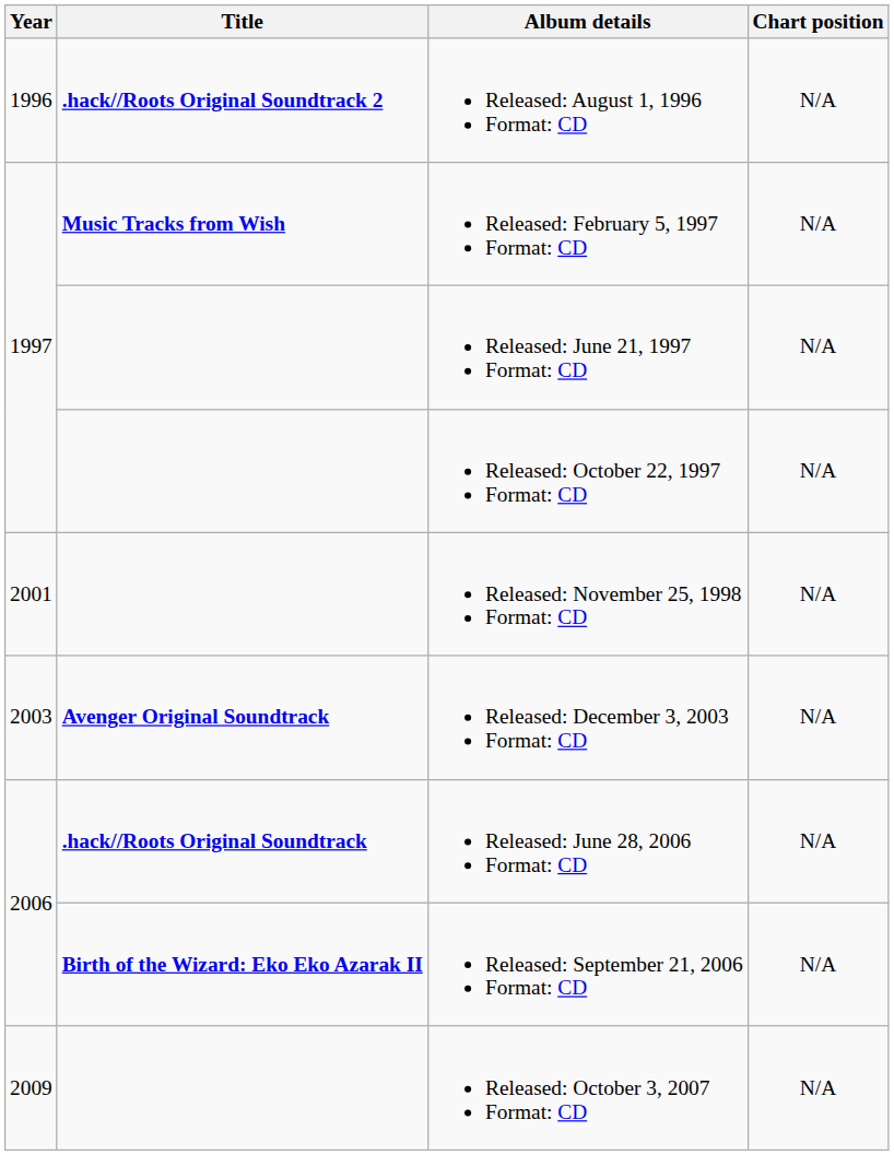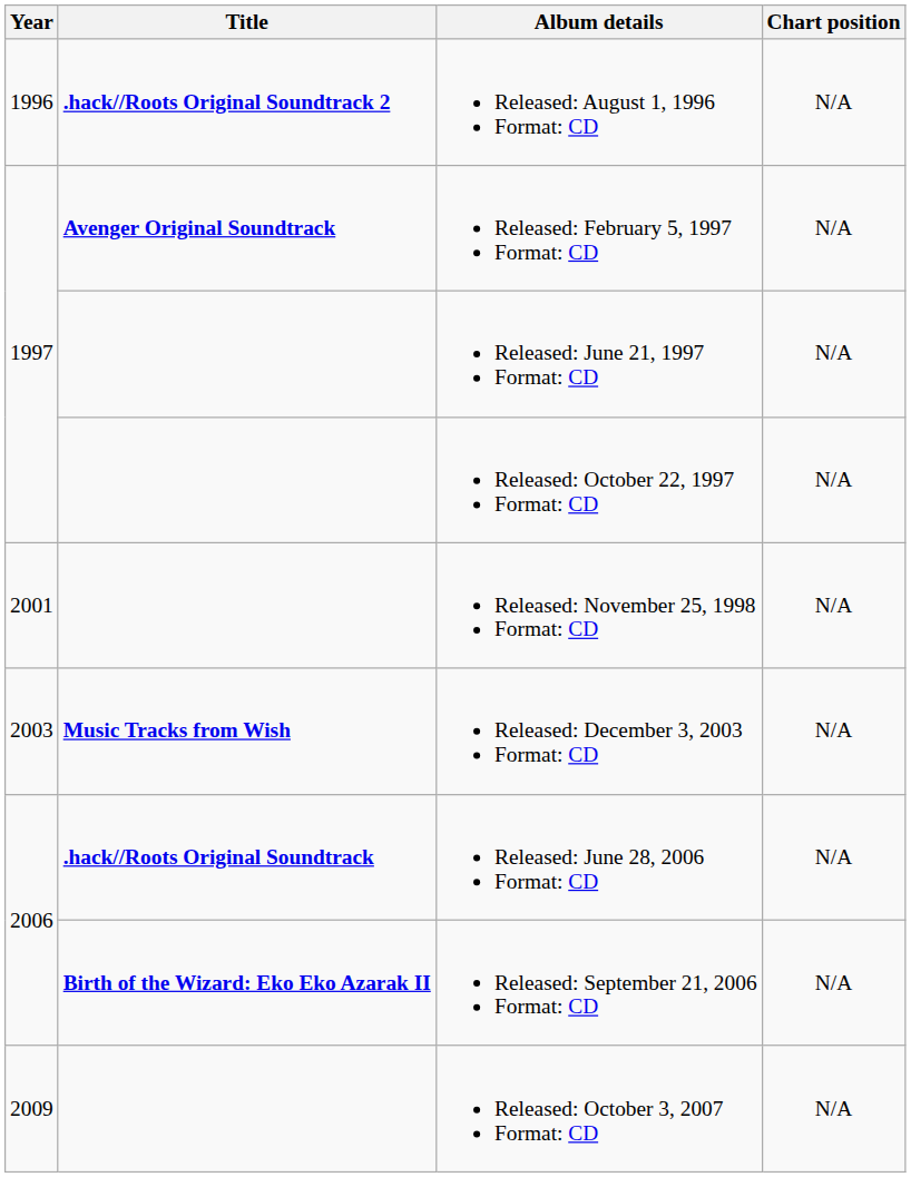Released: February 5, 1997 Format: CD | Title: Music Tracks from Wish -> Avenger Original Soundtrack
Released: December 3, 2003 Format: CD | Title: Avenger Original Soundtrack -> Music Tracks from Wish
